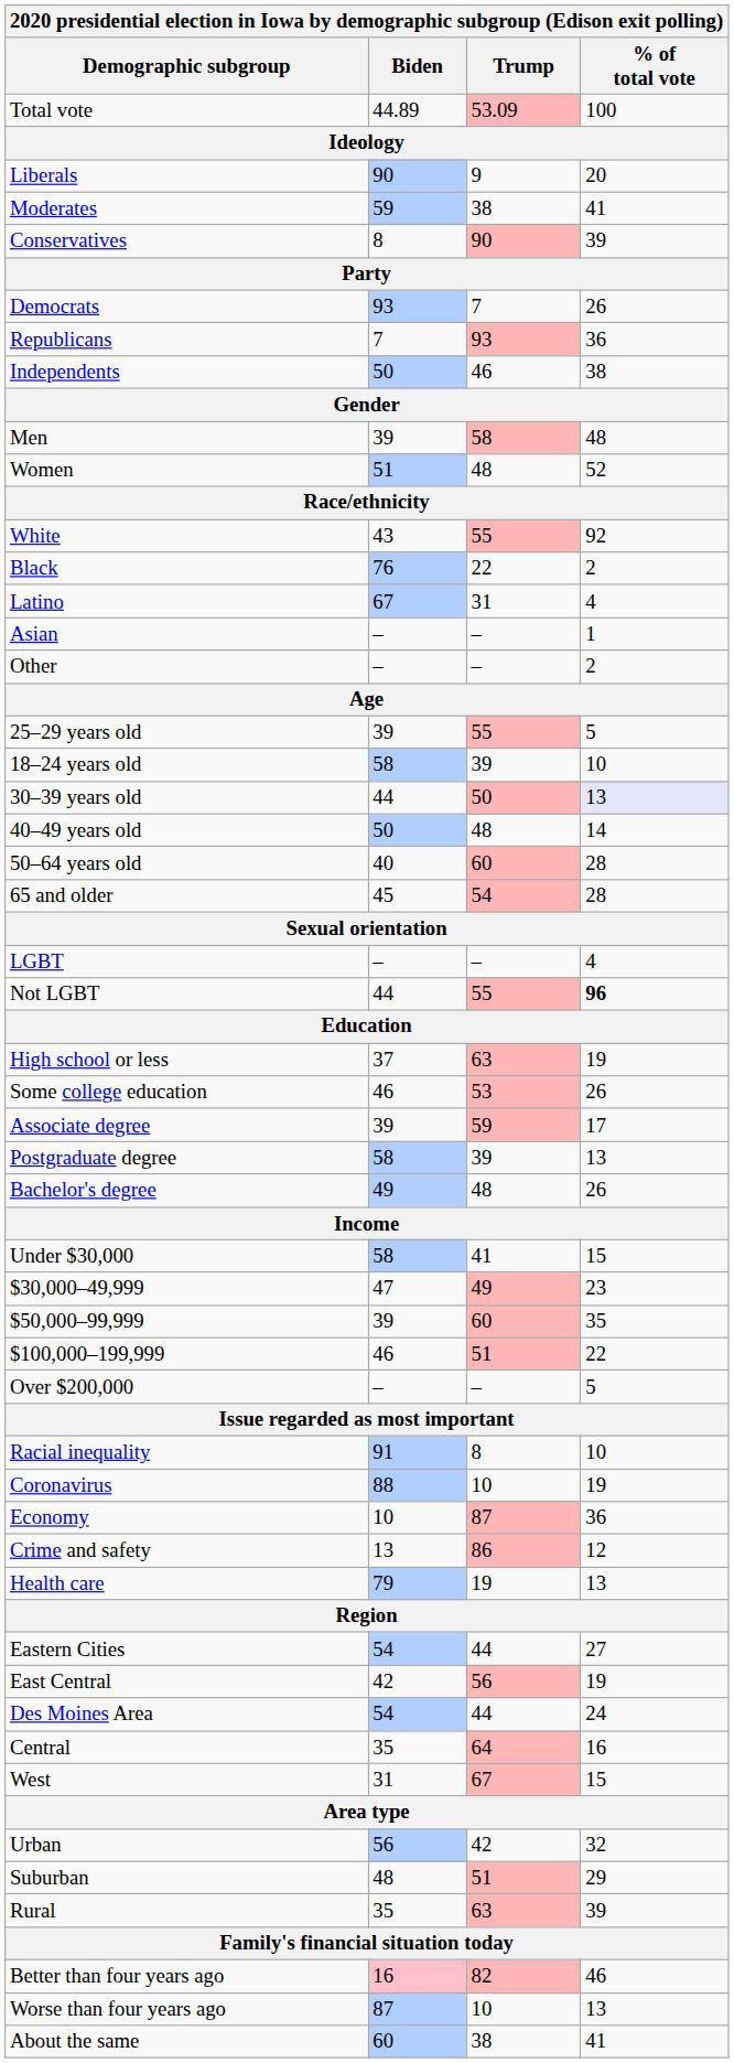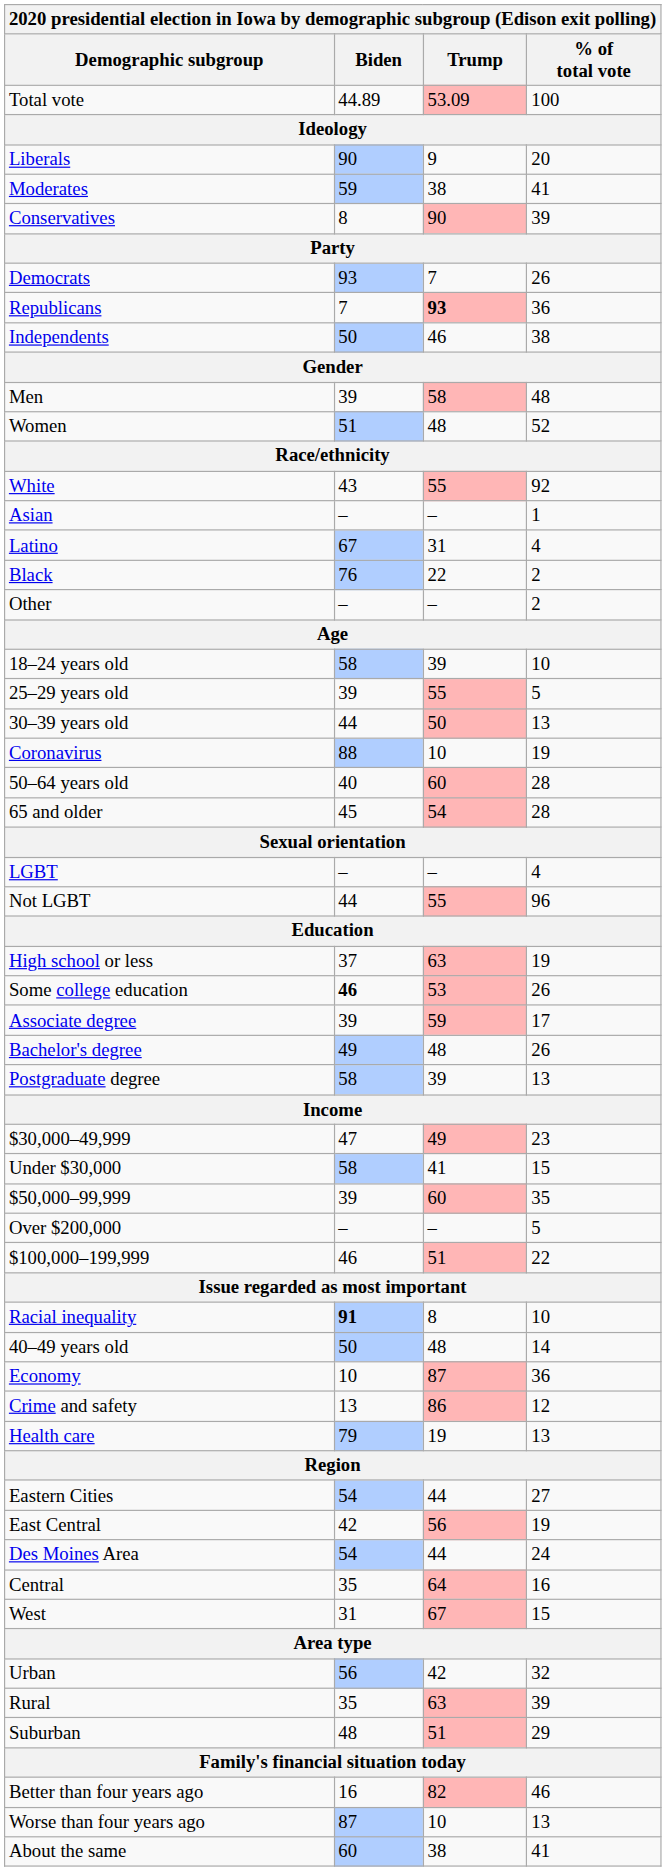Republicans | Trump: normal -> bold
rows swapped: Black <-> Asian
rows swapped: 18–24 years old <-> 25–29 years old
30–39 years old | % of total vote: lavender background -> no background
rows swapped: 40–49 years old <-> Coronavirus
Not LGBT | % of total vote: bold -> normal
Some college education | Biden: normal -> bold
rows swapped: Bachelor's degree <-> Postgraduate degree
rows swapped: Under $30,000 <-> $30,000–49,999
rows swapped: $100,000–199,999 <-> Over $200,000
Racial inequality | Biden: normal -> bold
rows swapped: Suburban <-> Rural
Better than four years ago | Biden: pink background -> no background
